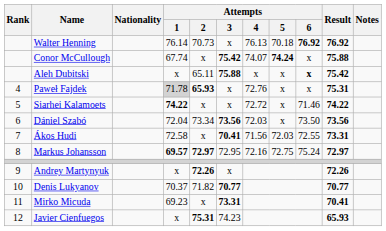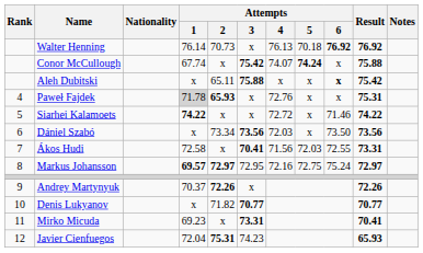Dániel Szabó | Attempts / 1: 72.04 -> x
Andrey Martynyuk | Attempts / 1: x -> 70.37
Denis Lukyanov | Attempts / 1: 70.37 -> x
Javier Cienfuegos | Attempts / 1: x -> 72.04
